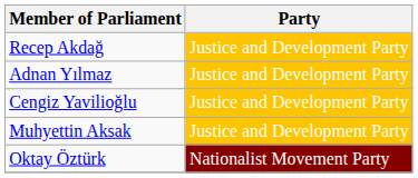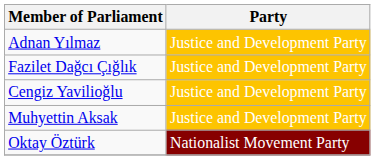- row: Recep Akdağ | Justice and Development Party
+ row: Fazilet Dağcı Çığlık | Justice and Development Party
